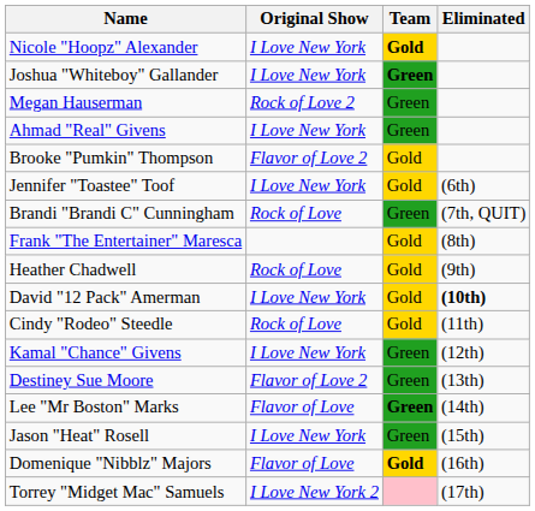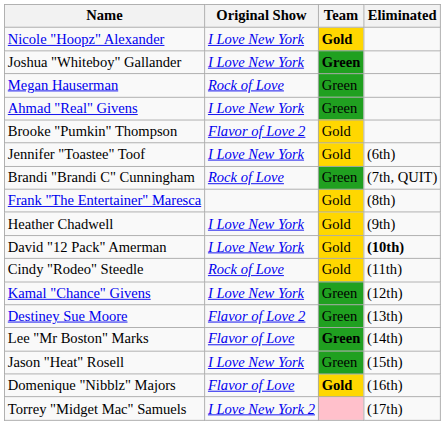Megan Hauserman | Original Show: Rock of Love 2 -> Rock of Love
Heather Chadwell | Original Show: Rock of Love -> I Love New York
